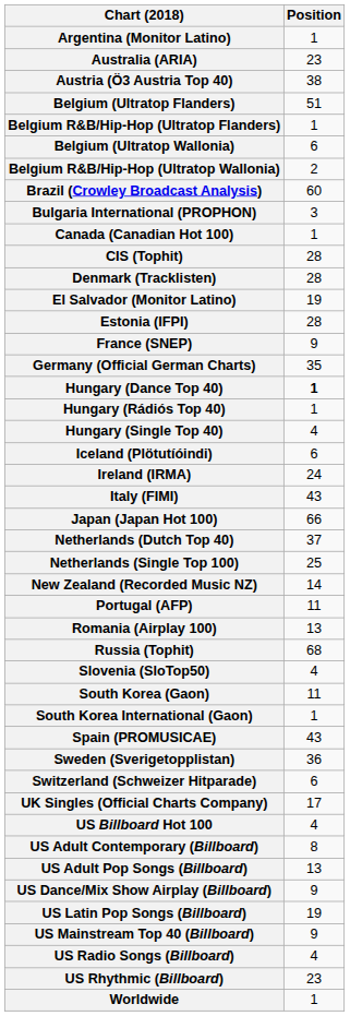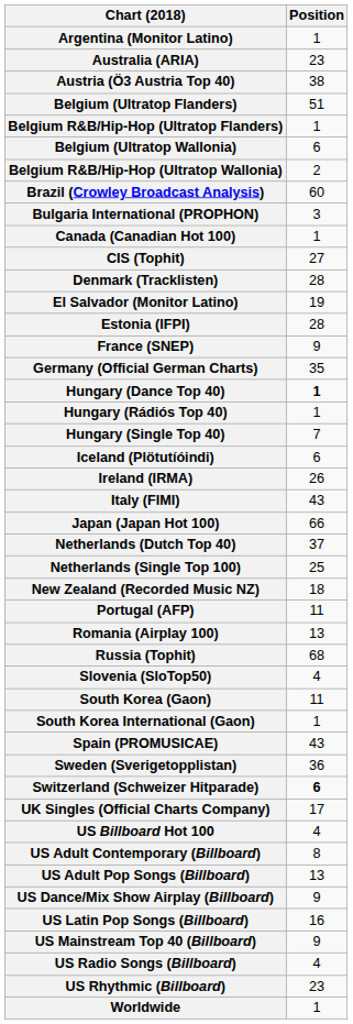CIS (Tophit) | Position: 28 -> 27
Hungary (Single Top 40) | Position: 4 -> 7
Ireland (IRMA) | Position: 24 -> 26
New Zealand (Recorded Music NZ) | Position: 14 -> 18
Switzerland (Schweizer Hitparade) | Position: normal -> bold
US Latin Pop Songs (Billboard) | Position: 19 -> 16
